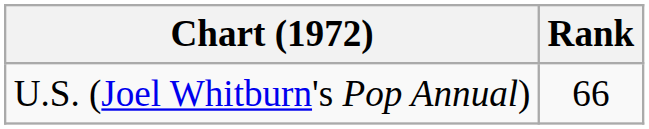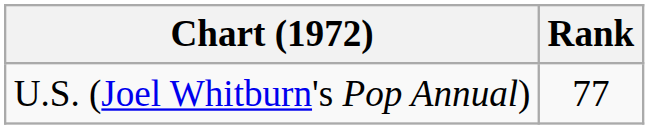U.S. (Joel Whitburn's Pop Annual) | Rank: 66 -> 77
